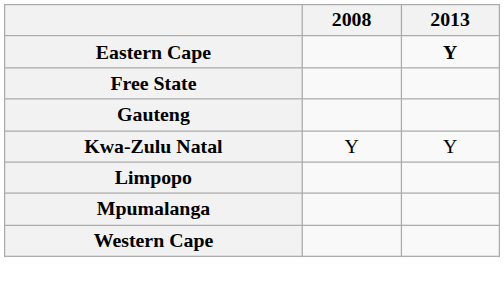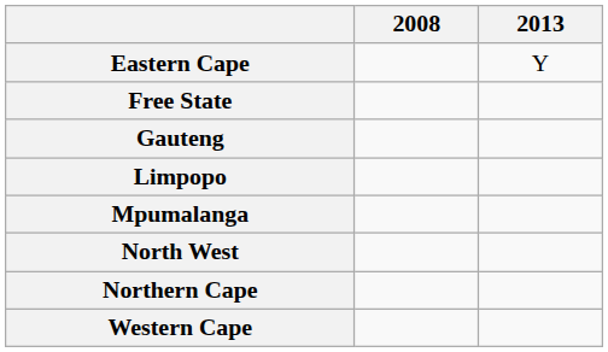Eastern Cape | 2013: bold -> normal
- row: Kwa-Zulu Natal | Y | Y
+ row: North West
+ row: Northern Cape
